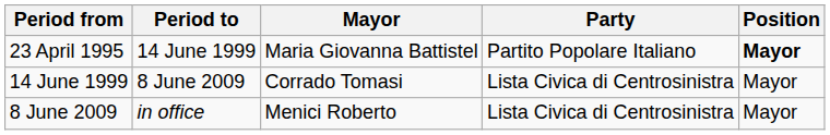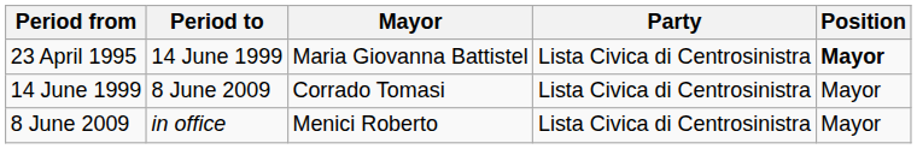23 April 1995 | Party: Partito Popolare Italiano -> Lista Civica di Centrosinistra
